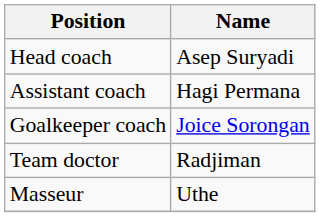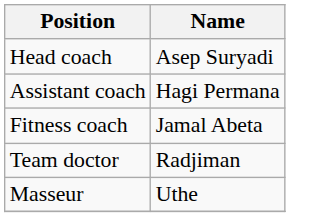+ row: Fitness coach | Jamal Abeta
- row: Goalkeeper coach | Joice Sorongan
